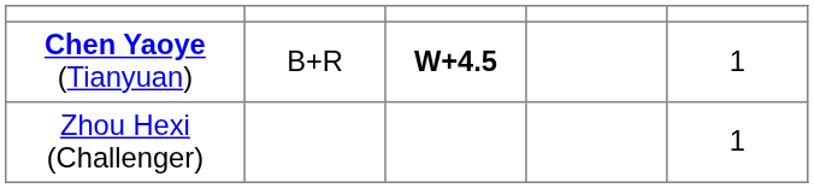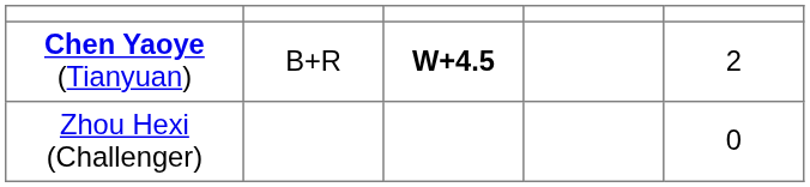Chen Yaoye (Tianyuan) | column 5: 1 -> 2
Zhou Hexi (Challenger) | column 5: 1 -> 0
